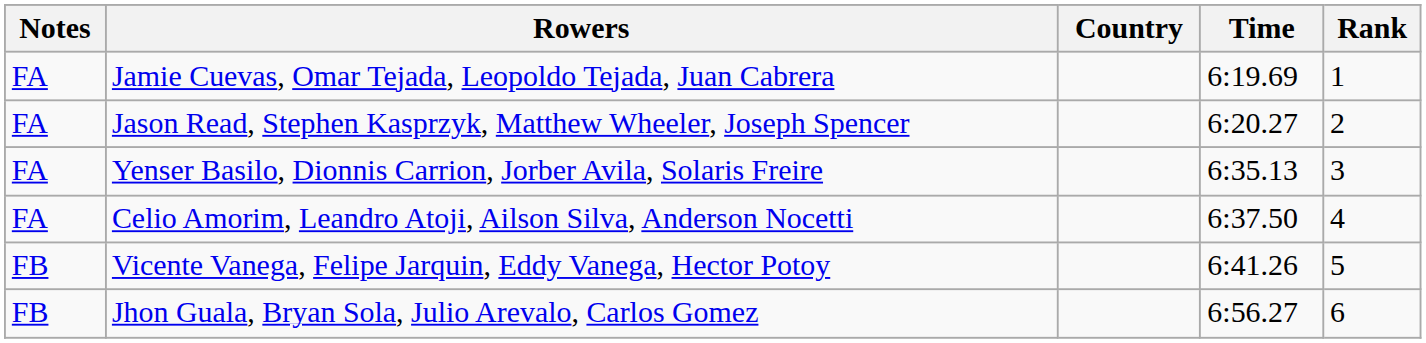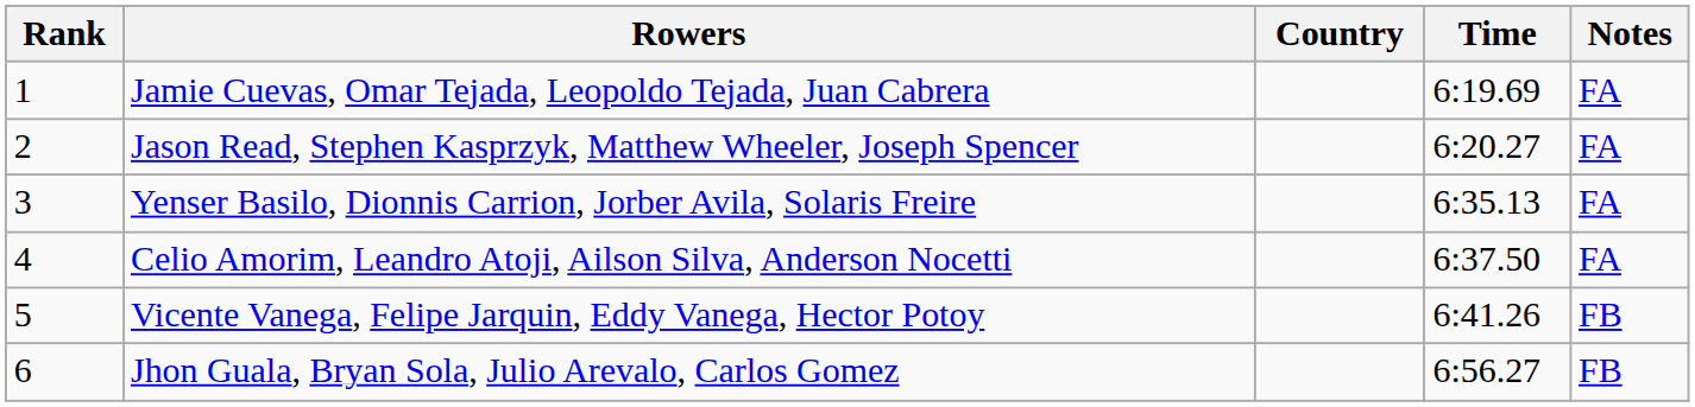columns swapped: Rank <-> Notes
